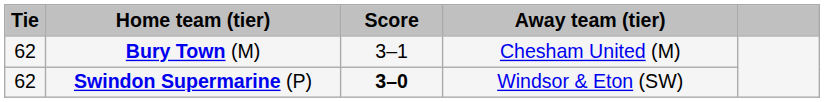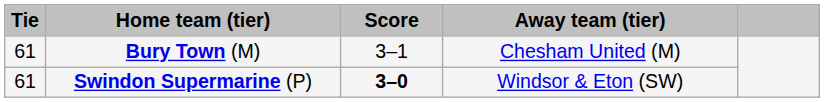Bury Town (M) | Tie: 62 -> 61
Swindon Supermarine (P) | Tie: 62 -> 61
